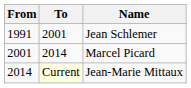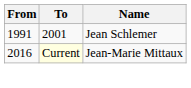- row: 2001 | 2014 | Marcel Picard
Jean-Marie Mittaux | From: 2014 -> 2016
